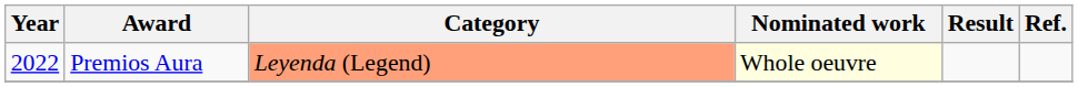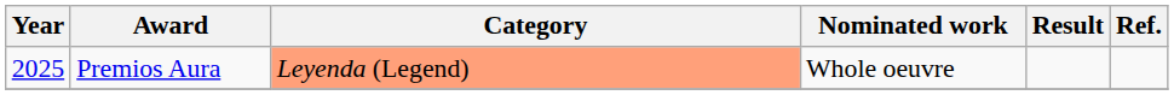Premios Aura | Year: 2022 -> 2025
Premios Aura | Nominated work: lightyellow background -> no background
